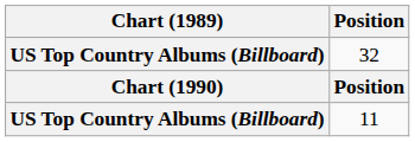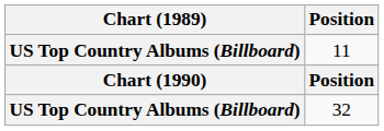rows swapped: 11 <-> 32
